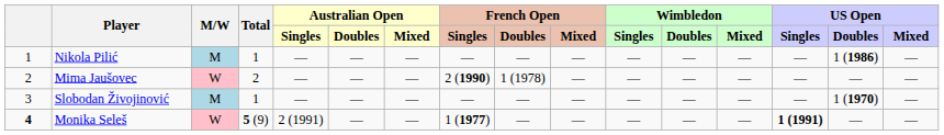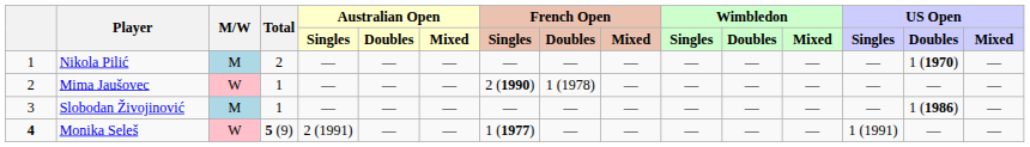Nikola Pilić | Total: 1 -> 2
Nikola Pilić | US Open / Doubles: 1 (1986) -> 1 (1970)
Mima Jaušovec | Total: 2 -> 1
Slobodan Živojinović | US Open / Doubles: 1 (1970) -> 1 (1986)
Monika Seleš | US Open / Singles: bold -> normal
